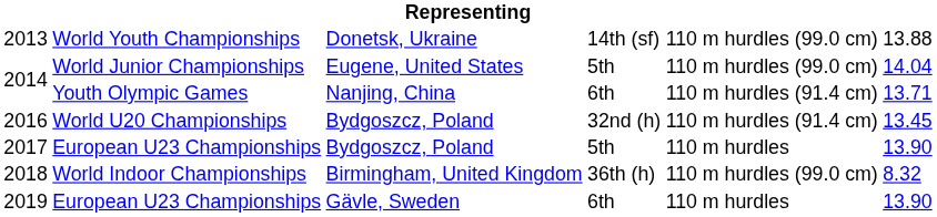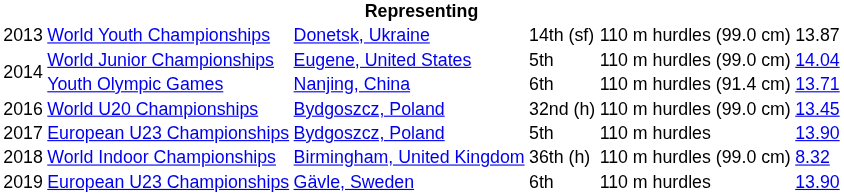2013 | column 6: 13.88 -> 13.87
2016 | column 5: 110 m hurdles (91.4 cm) -> 110 m hurdles (99.0 cm)
